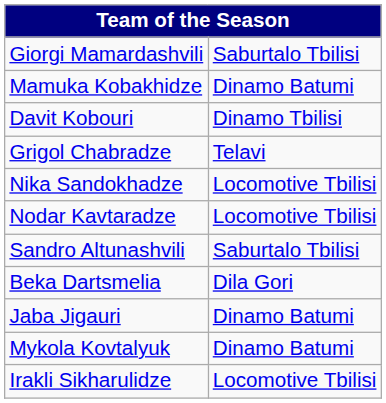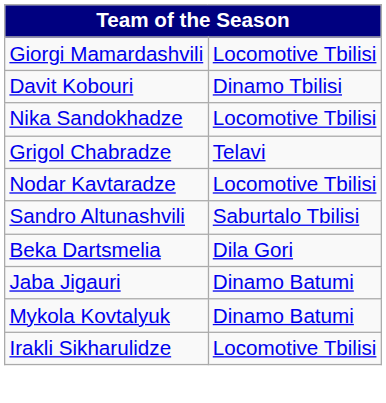Giorgi Mamardashvili | column 2: Saburtalo Tbilisi -> Locomotive Tbilisi
- row: Mamuka Kobakhidze | Dinamo Batumi
rows swapped: Grigol Chabradze <-> Nika Sandokhadze
